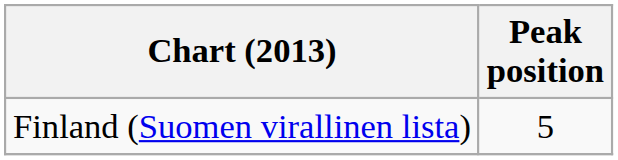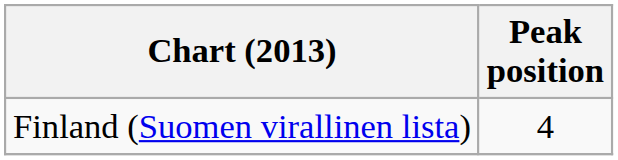Finland (Suomen virallinen lista) | Peak position: 5 -> 4
